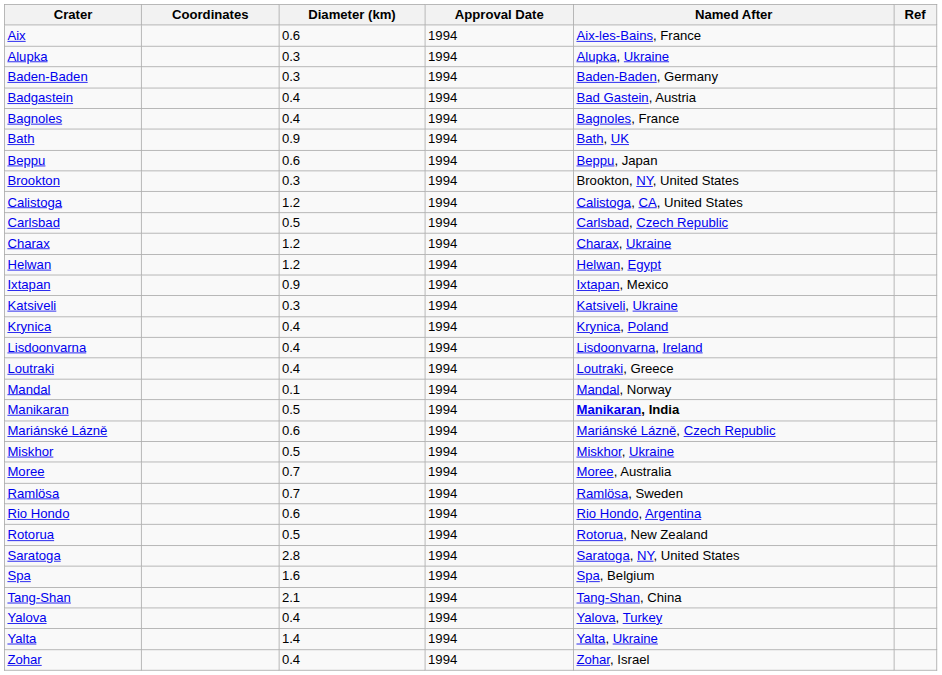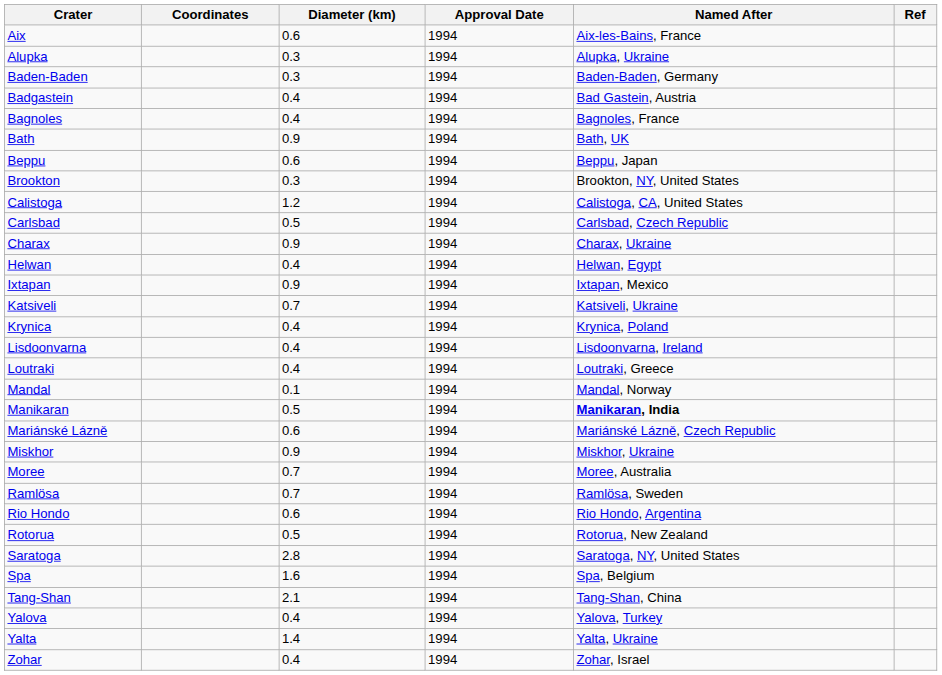Charax | Diameter (km): 1.2 -> 0.9
Helwan | Diameter (km): 1.2 -> 0.4
Katsiveli | Diameter (km): 0.3 -> 0.7
Miskhor | Diameter (km): 0.5 -> 0.9
